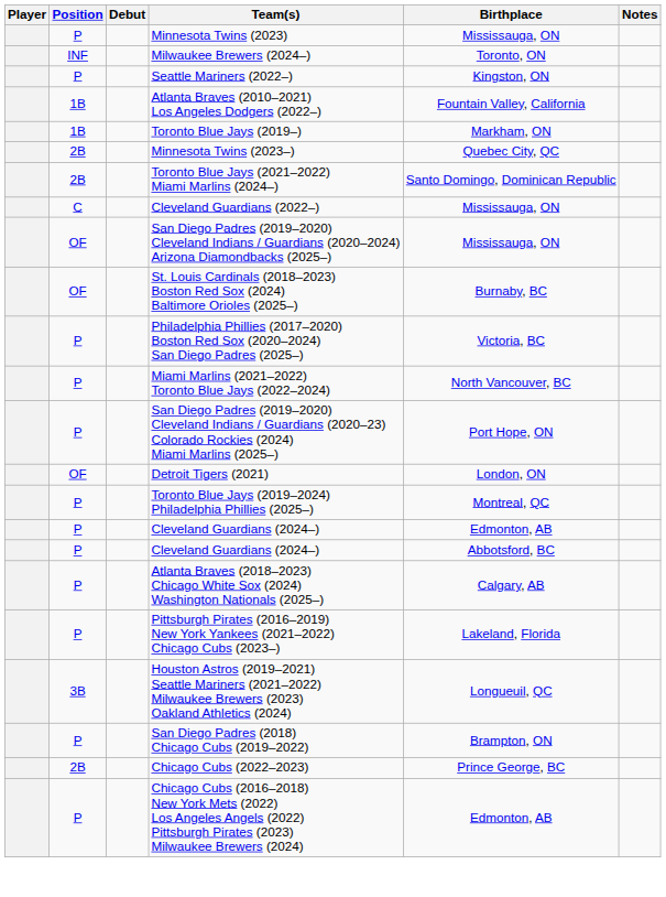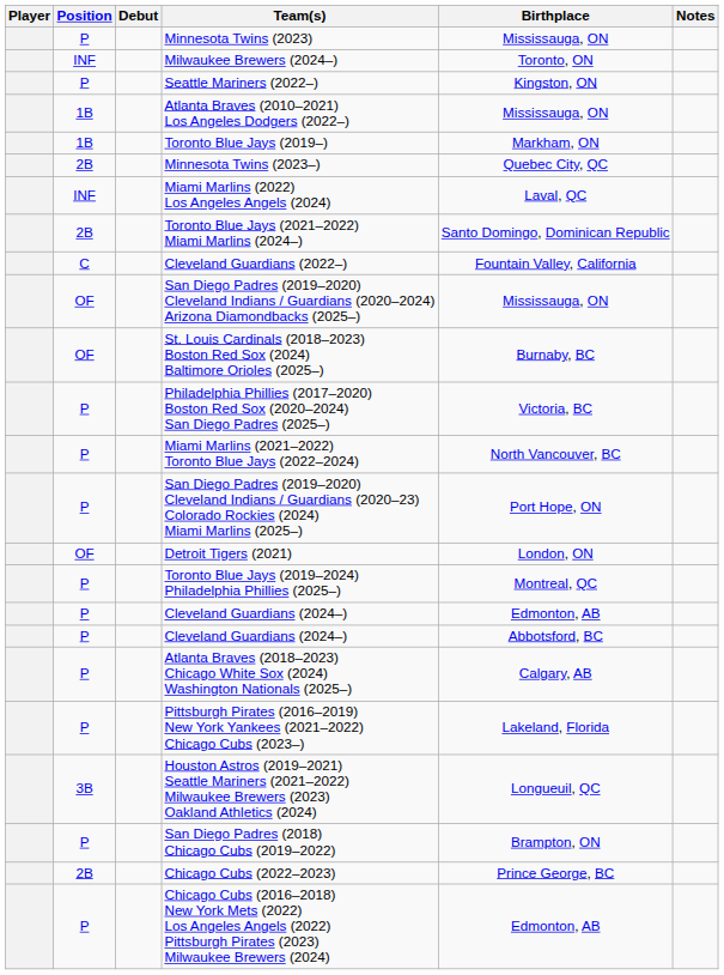Atlanta Braves (2010–2021) Los Angeles Dodgers (2022–) | Birthplace: Fountain Valley, California -> Mississauga, ON
+ row: INF | Miami Marlins (2022) Los Angeles Angels (2024) | Laval, QC
Cleveland Guardians (2022–) | Birthplace: Mississauga, ON -> Fountain Valley, California
